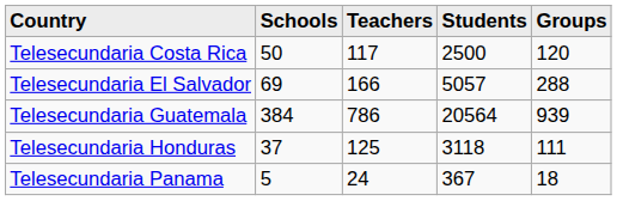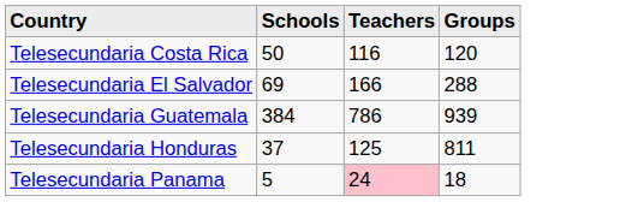- column: Students | 2500 | 5057 | 20564 | 3118 | 367
Telesecundaria Costa Rica | Teachers: 117 -> 116
Telesecundaria Honduras | Groups: 111 -> 811
Telesecundaria Panama | Teachers: no background -> pink background
